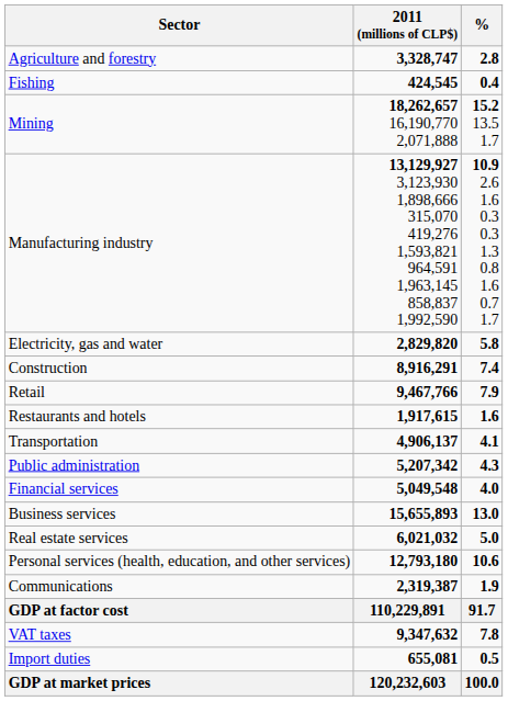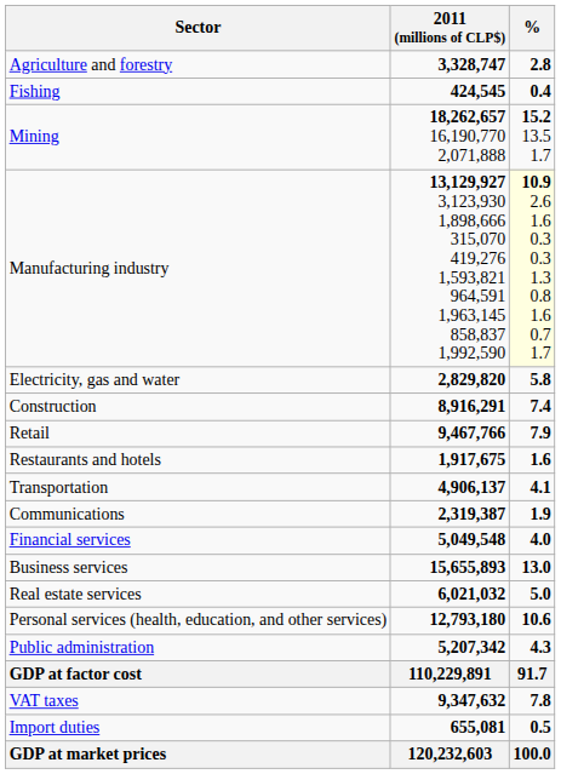Manufacturing industry | %: no background -> lightyellow background
Restaurants and hotels | 2011 (millions of CLP$): 1,917,615 -> 1,917,675
rows swapped: Communications <-> Public administration
